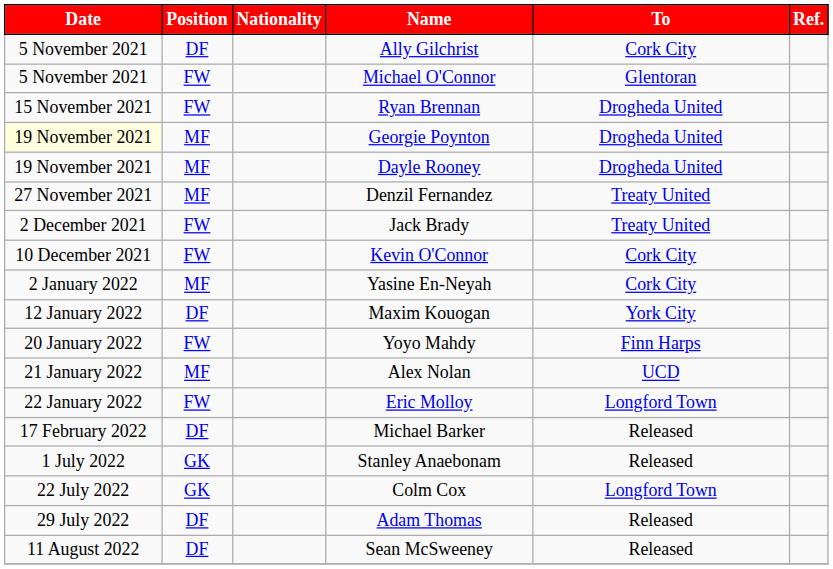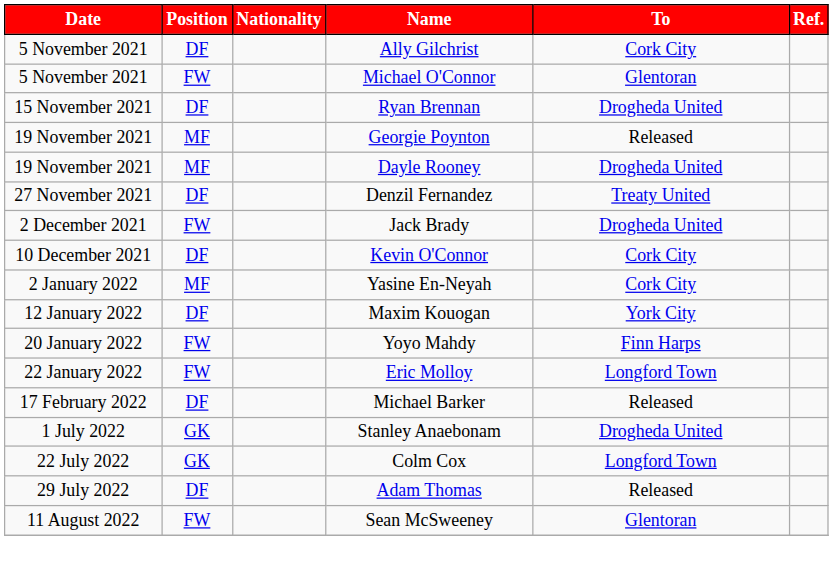Ryan Brennan | Position: FW -> DF
Georgie Poynton | Date: lightyellow background -> no background
Georgie Poynton | To: Drogheda United -> Released
Denzil Fernandez | Position: MF -> DF
Jack Brady | To: Treaty United -> Drogheda United
Kevin O'Connor | Position: FW -> DF
- row: 21 January 2022 | MF | Alex Nolan | UCD
Stanley Anaebonam | To: Released -> Drogheda United
Sean McSweeney | Position: DF -> FW
Sean McSweeney | To: Released -> Glentoran
